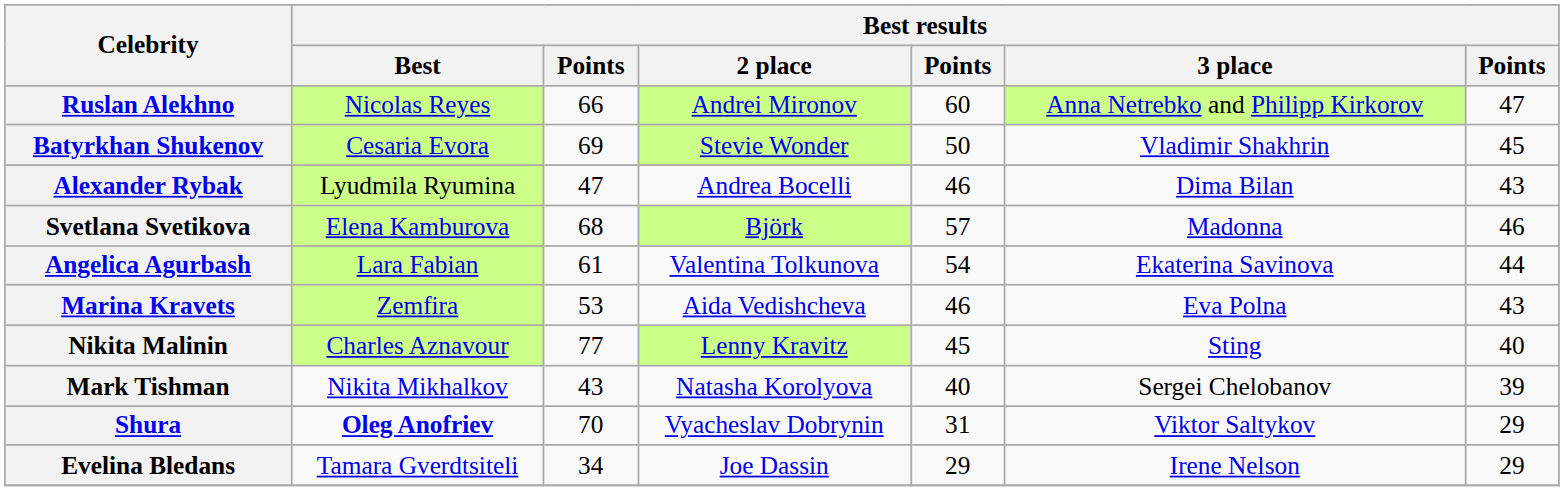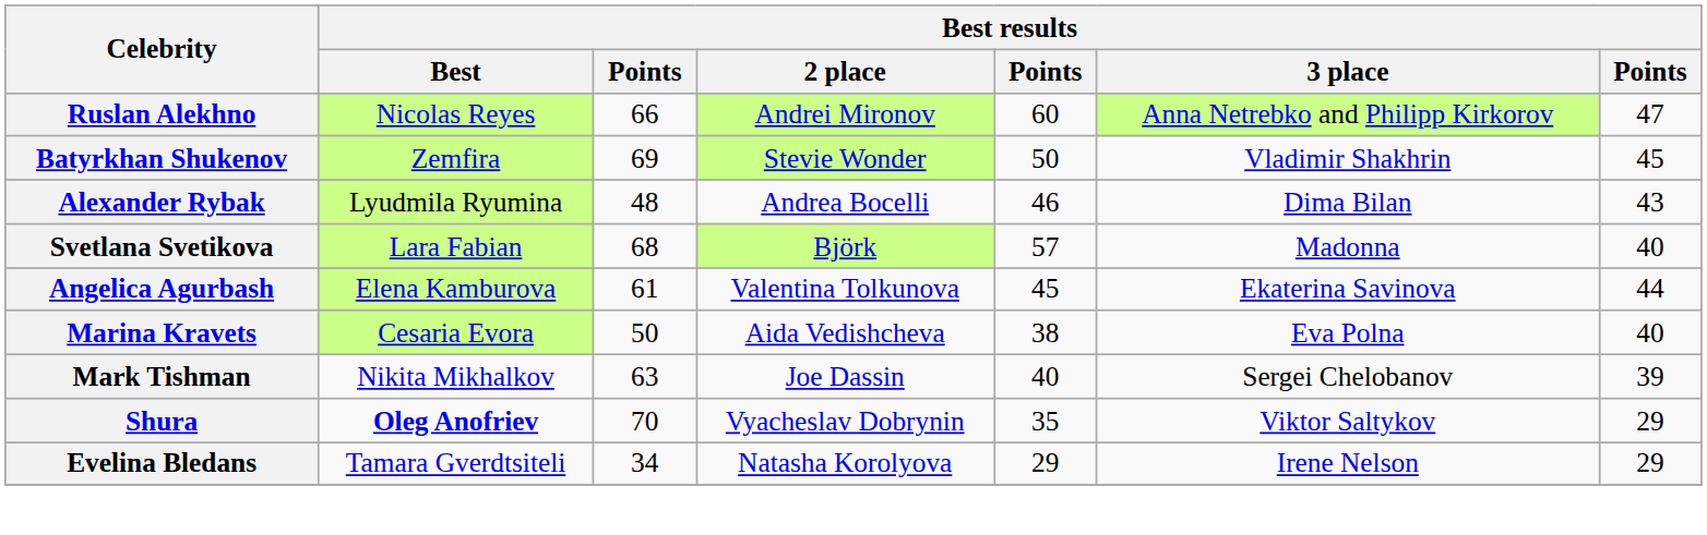Batyrkhan Shukenov | Best results / Best: Cesaria Evora -> Zemfira
Alexander Rybak | column 3: 47 -> 48
Svetlana Svetikova | Best results / Best: Elena Kamburova -> Lara Fabian
Svetlana Svetikova | column 7: 46 -> 40
Angelica Agurbash | Best results / Best: Lara Fabian -> Elena Kamburova
Angelica Agurbash | column 5: 54 -> 45
Marina Kravets | Best results / Best: Zemfira -> Cesaria Evora
Marina Kravets | column 3: 53 -> 50
Marina Kravets | column 5: 46 -> 38
Marina Kravets | column 7: 43 -> 40
- row: Nikita Malinin | Charles Aznavour | 77 | Lenny Kravitz | 45 | Sting | 40
Mark Tishman | column 3: 43 -> 63
Mark Tishman | Best results / 2 place: Natasha Korolyova -> Joe Dassin
Shura | column 5: 31 -> 35
Evelina Bledans | Best results / 2 place: Joe Dassin -> Natasha Korolyova
